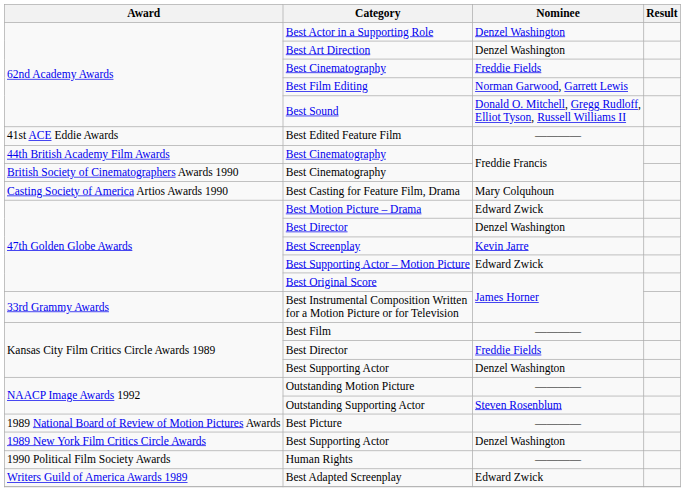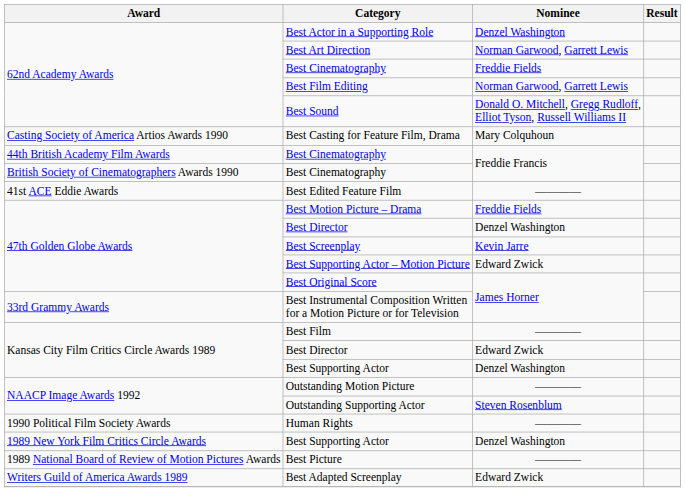Best Art Direction | Nominee: Denzel Washington -> Norman Garwood, Garrett Lewis
rows swapped: Best Edited Feature Film <-> Best Casting for Feature Film, Drama
Best Motion Picture – Drama | Nominee: Edward Zwick -> Freddie Fields
Kansas City Film Critics Circle Awards 1989 / Best Director | Nominee: Freddie Fields -> Edward Zwick
rows swapped: Best Picture <-> Human Rights
